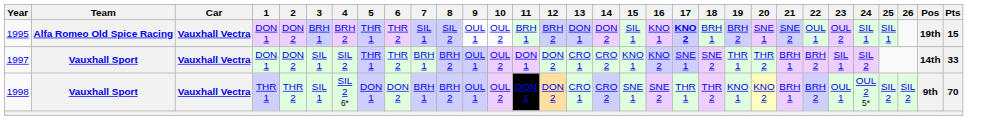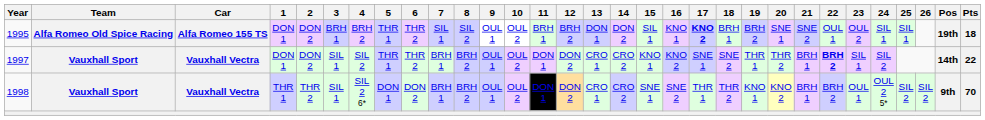1995 | Car: Vauxhall Vectra -> Alfa Romeo 155 TS
1995 | Pts: 15 -> 18
1997 | 22: normal -> bold
1997 | Pts: 33 -> 22
